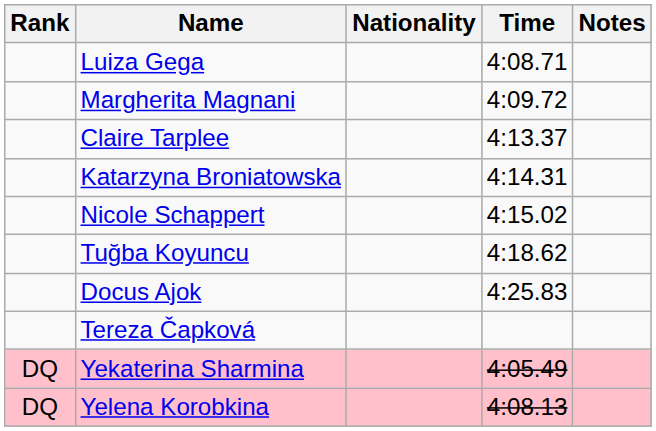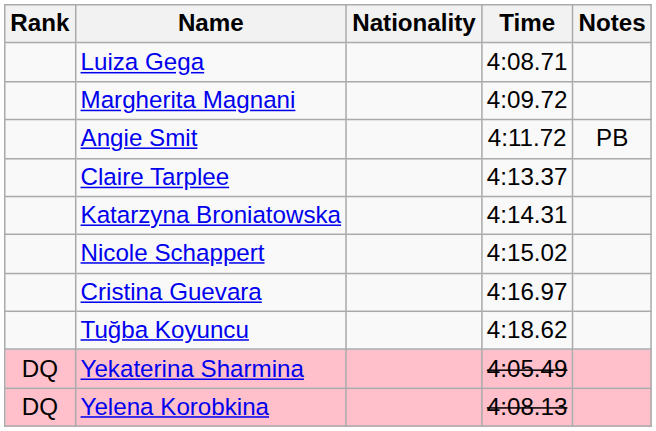+ row: Angie Smit | 4:11.72 | PB
+ row: Cristina Guevara | 4:16.97
- row: Docus Ajok | 4:25.83
- row: Tereza Čapková
